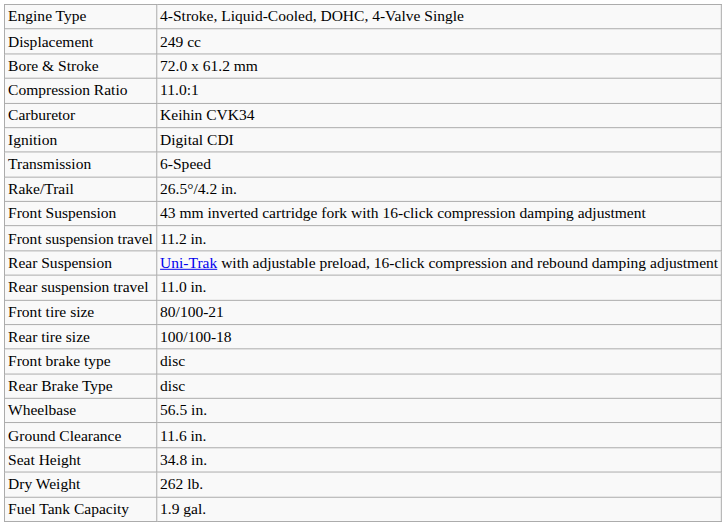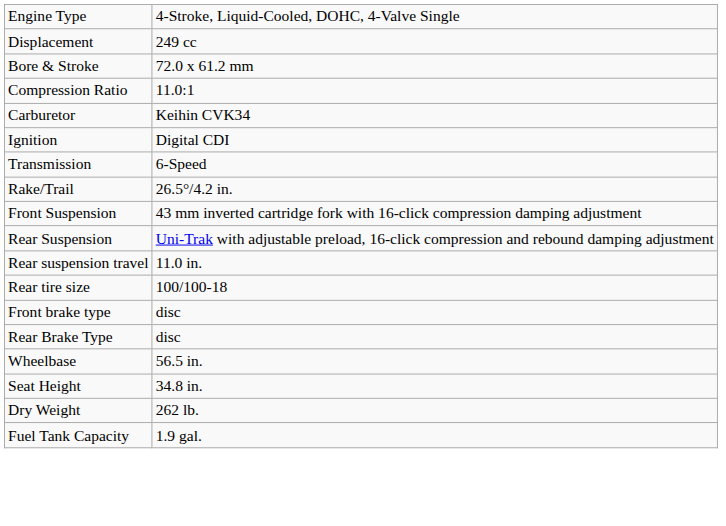- row: Front suspension travel | 11.2 in.
- row: Front tire size | 80/100-21
- row: Ground Clearance | 11.6 in.
